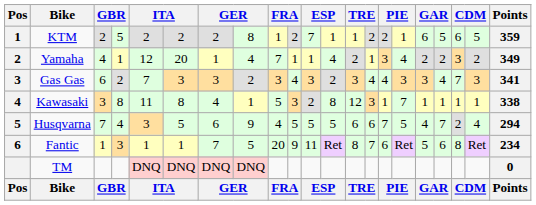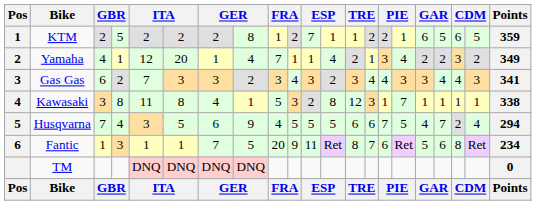Gas Gas | column 19: 7 -> 4
